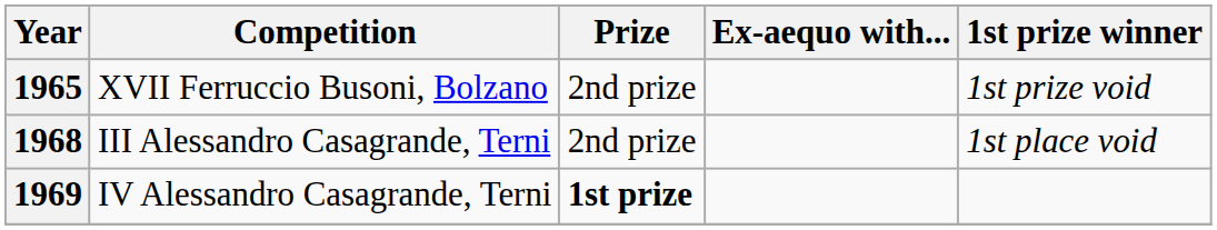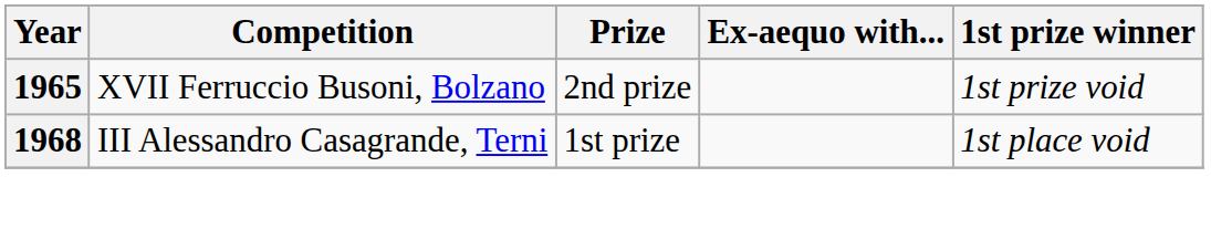1968 | Prize: 2nd prize -> 1st prize
- row: 1969 | IV Alessandro Casagrande, Terni | 1st prize
